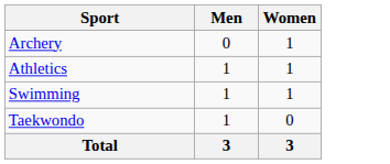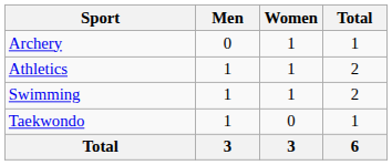+ column: Total | 1 | 2 | 2 | 1 | 6
